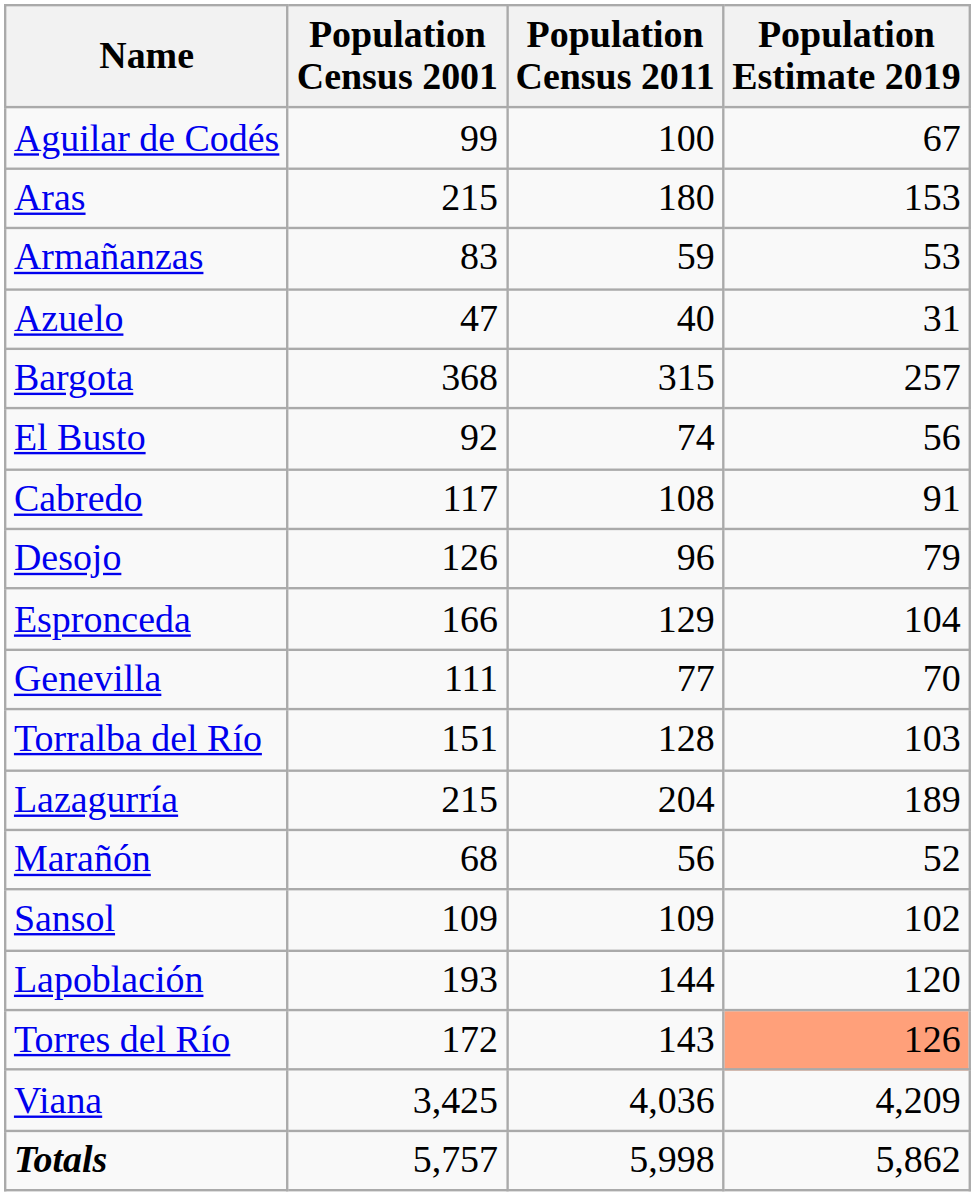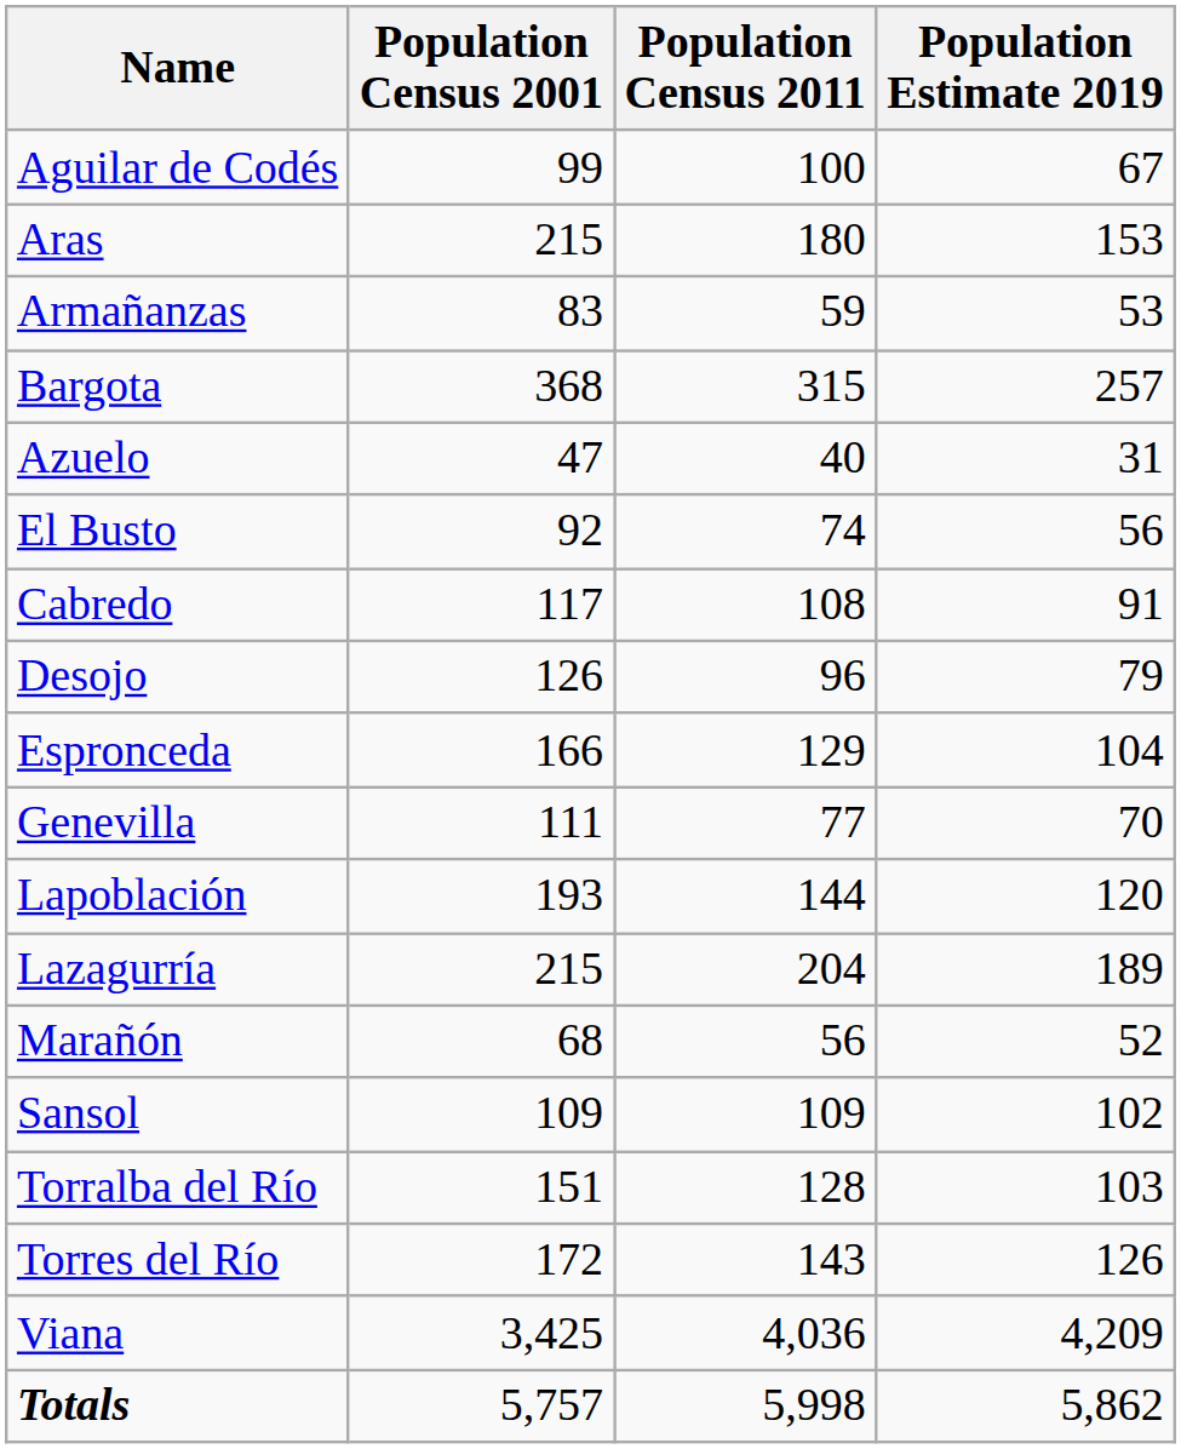rows swapped: Azuelo <-> Bargota
rows swapped: Lapoblación <-> Torralba del Río
Torres del Río | Population Estimate 2019: lightsalmon background -> no background
